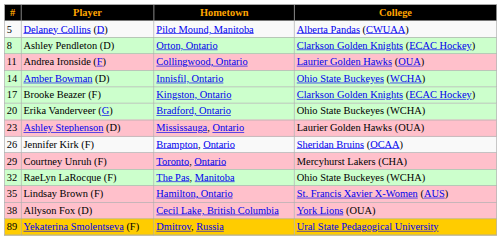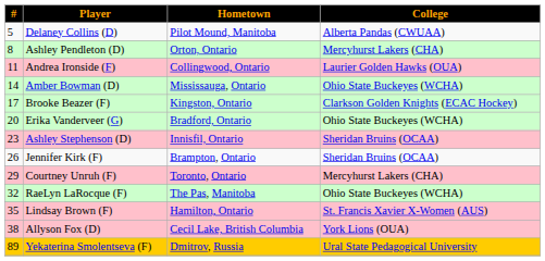Ashley Pendleton (D) | College: Clarkson Golden Knights (ECAC Hockey) -> Mercyhurst Lakers (CHA)
Amber Bowman (D) | Hometown: Innisfil, Ontario -> Mississauga, Ontario
Ashley Stephenson (D) | Hometown: Mississauga, Ontario -> Innisfil, Ontario
Ashley Stephenson (D) | College: Laurier Golden Hawks (OUA) -> Sheridan Bruins (OCAA)
